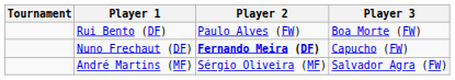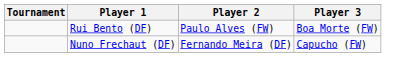Nuno Frechaut (DF) | Player 2: bold -> normal
- row: André Martins (MF) | Sérgio Oliveira (MF) | Salvador Agra (FW)
